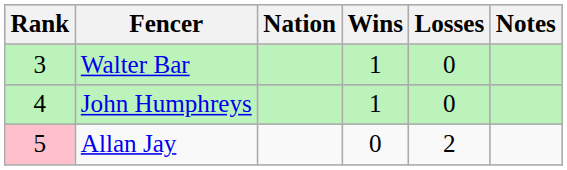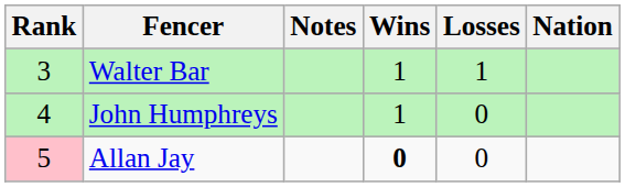columns swapped: Nation <-> Notes
Walter Bar | Losses: 0 -> 1
Allan Jay | Wins: normal -> bold
Allan Jay | Losses: 2 -> 0
